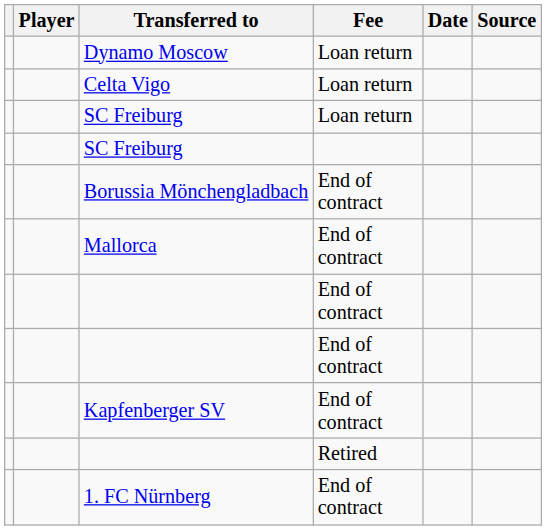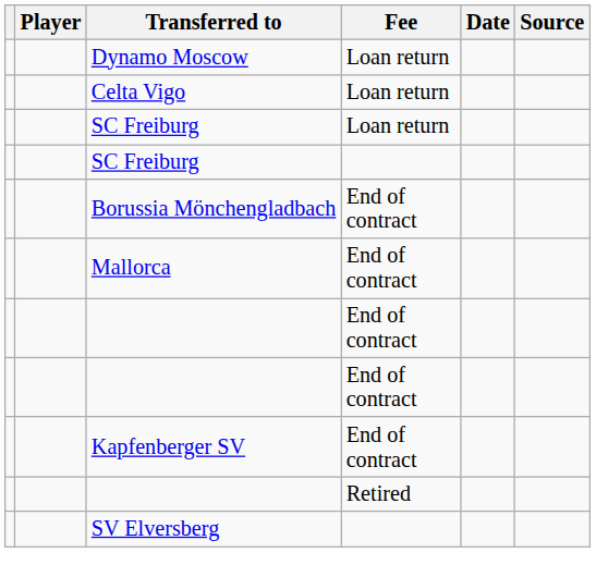+ row: SV Elversberg
- row: 1. FC Nürnberg | End of contract
